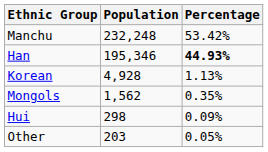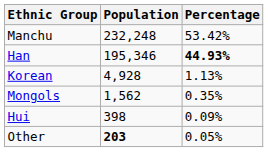Hui | Population: 298 -> 398
Other | Population: normal -> bold
